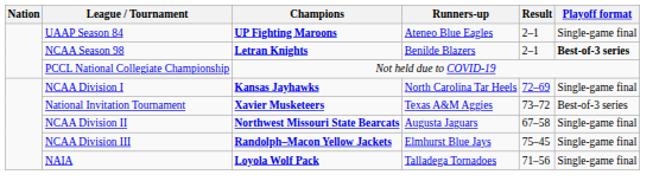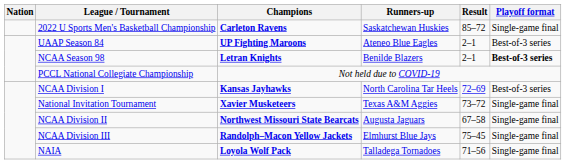+ row: 2022 U Sports Men's Basketball Championship | Carleton Ravens | Saskatchewan Huskies | 85–72 | Single-game final
UAAP Season 84 | Playoff format: Single-game final -> Best-of-3 series
NCAA Division I | Playoff format: Single-game final -> Best-of-3 series
National Invitation Tournament | Playoff format: Best-of-3 series -> Single-game final
